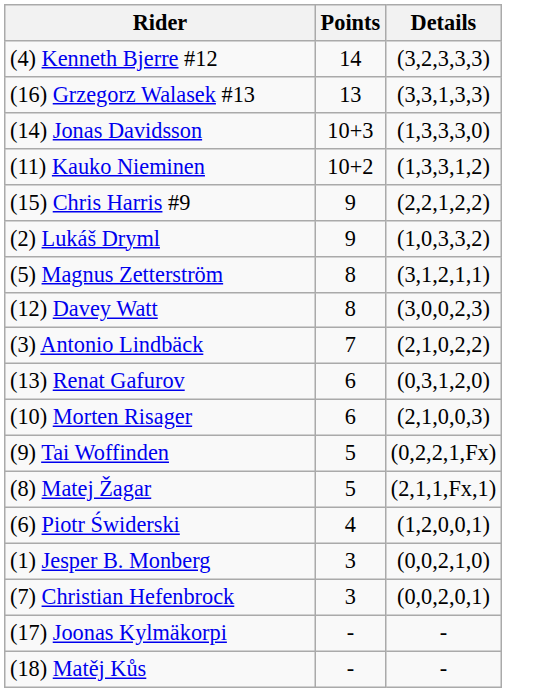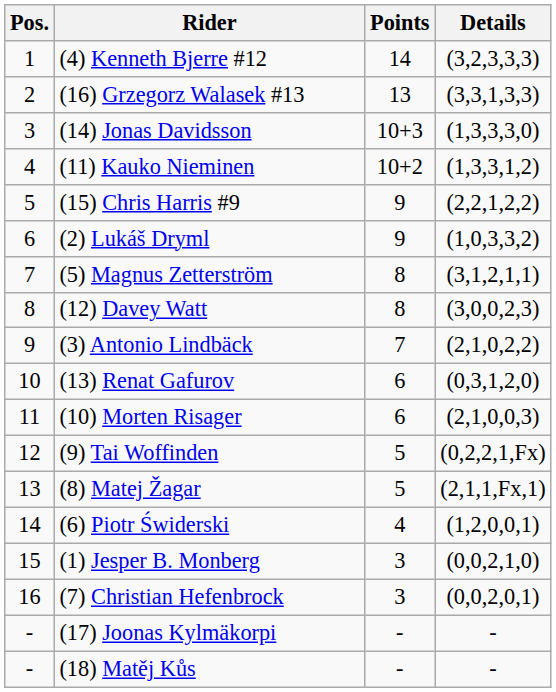+ column: Pos. | 1 | 2 | 3 | 4 | 5 | 6 | 7 | 8 | 9 | 10 | 11 | 12 | 13 | 14 | 15 | 16 | - | -
